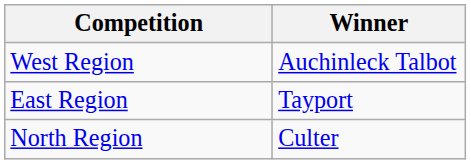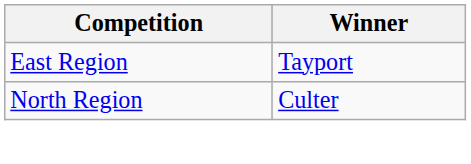- row: West Region | Auchinleck Talbot
